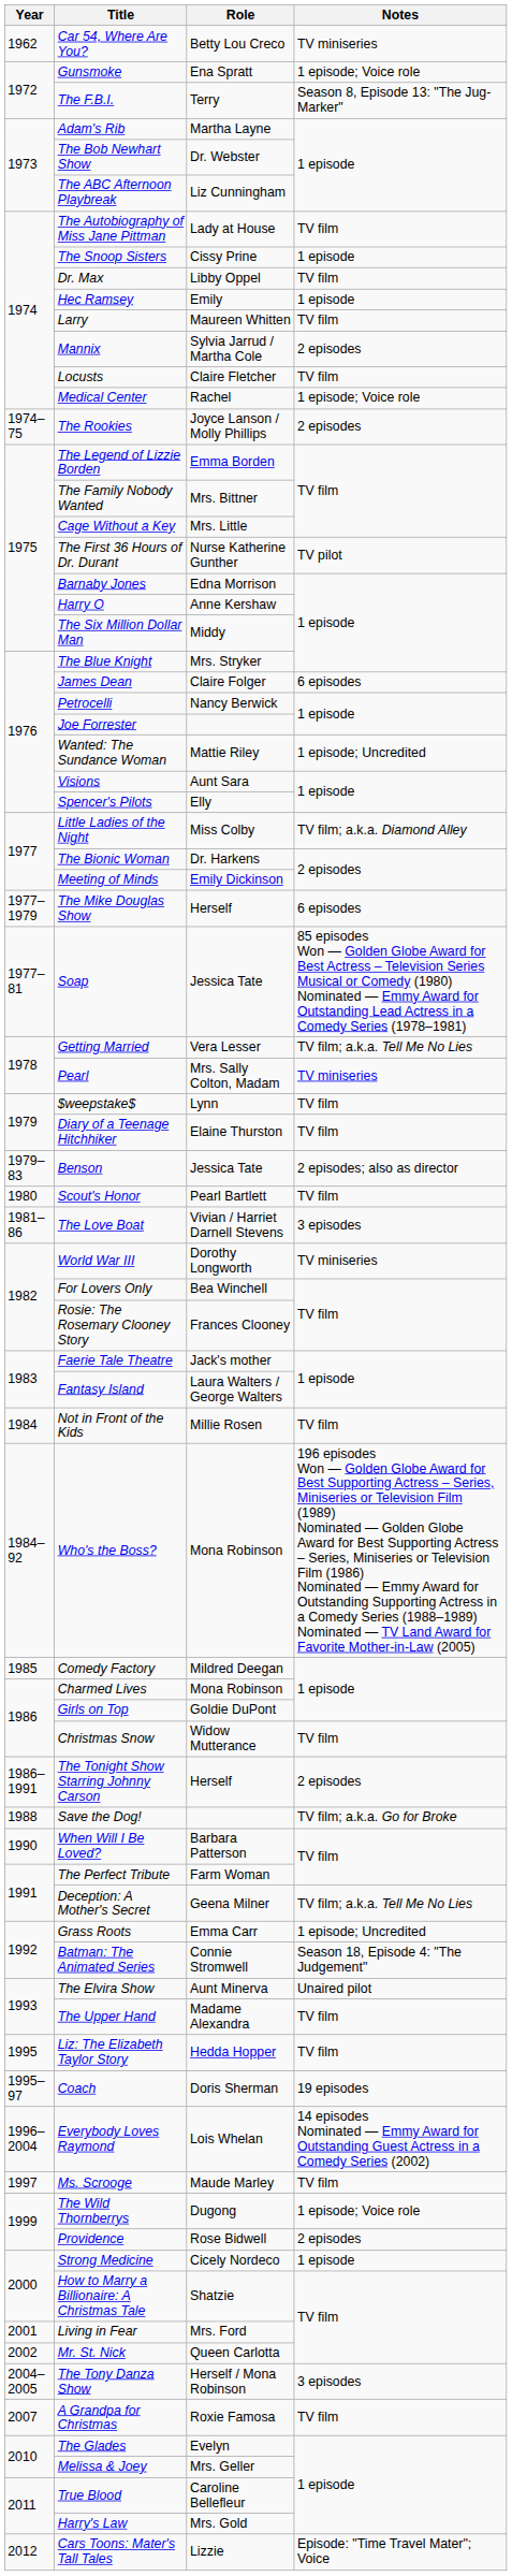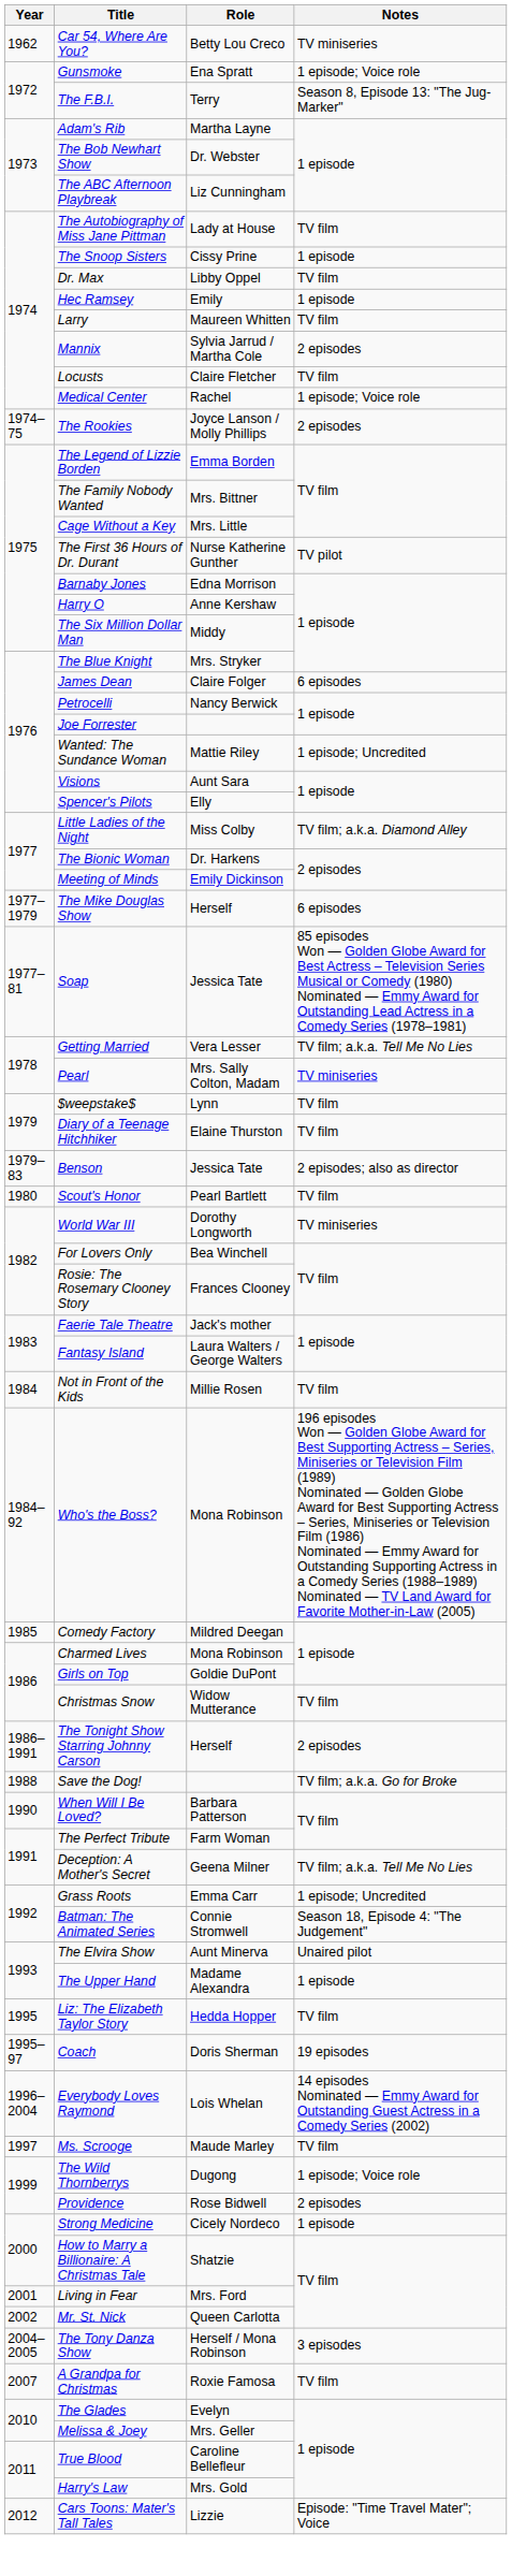- row: 1981–86 | The Love Boat | Vivian / Harriet Darnell Stevens | 3 episodes
The Upper Hand | Notes: TV film -> 1 episode
